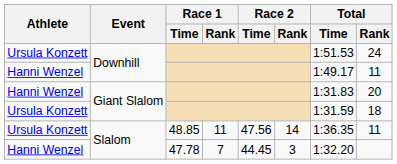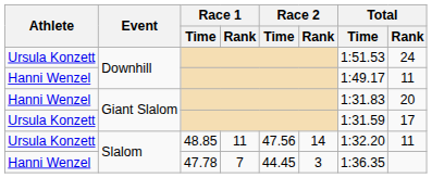Ursula Konzett / Giant Slalom | Total / Rank: 18 -> 17
Ursula Konzett / Slalom | Total / Time: 1:36.35 -> 1:32.20
Hanni Wenzel / Slalom | Total / Time: 1:32.20 -> 1:36.35
